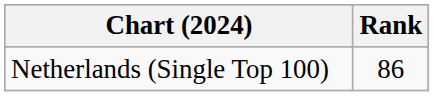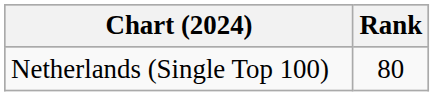Netherlands (Single Top 100) | Rank: 86 -> 80
